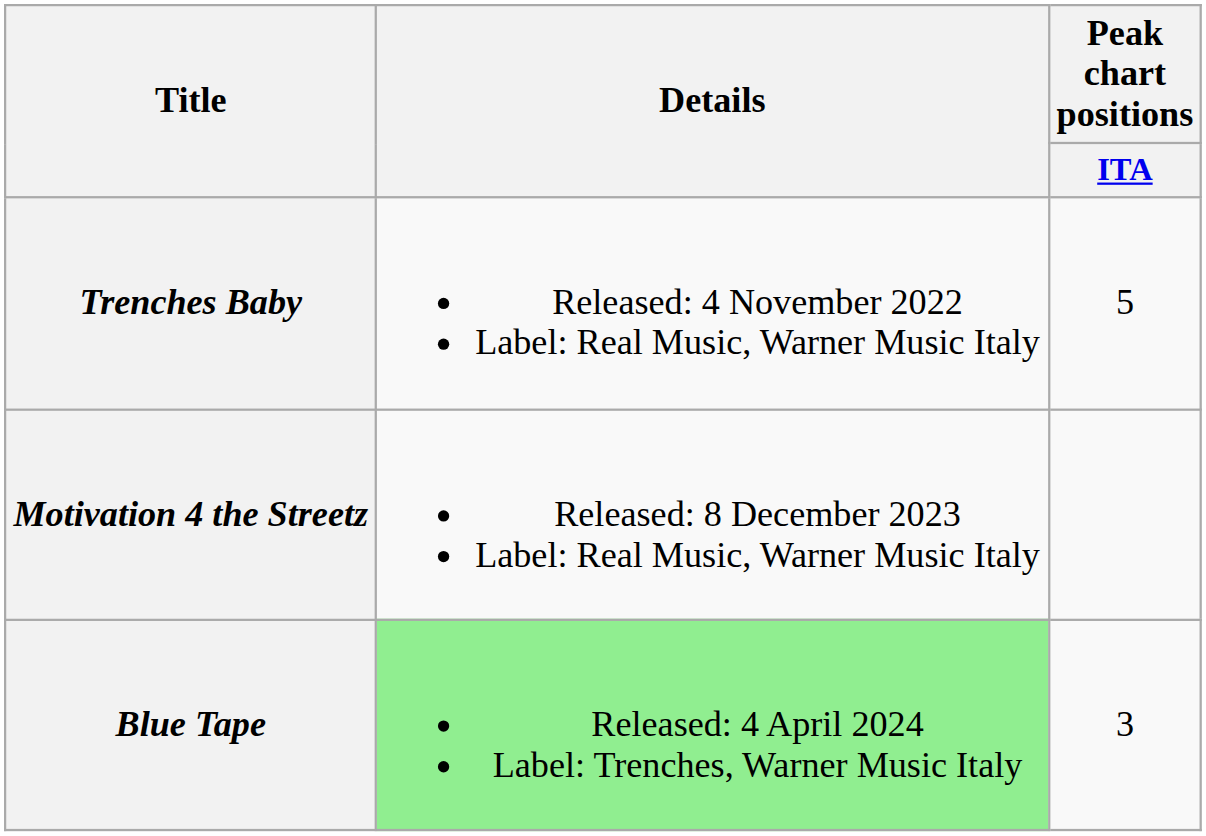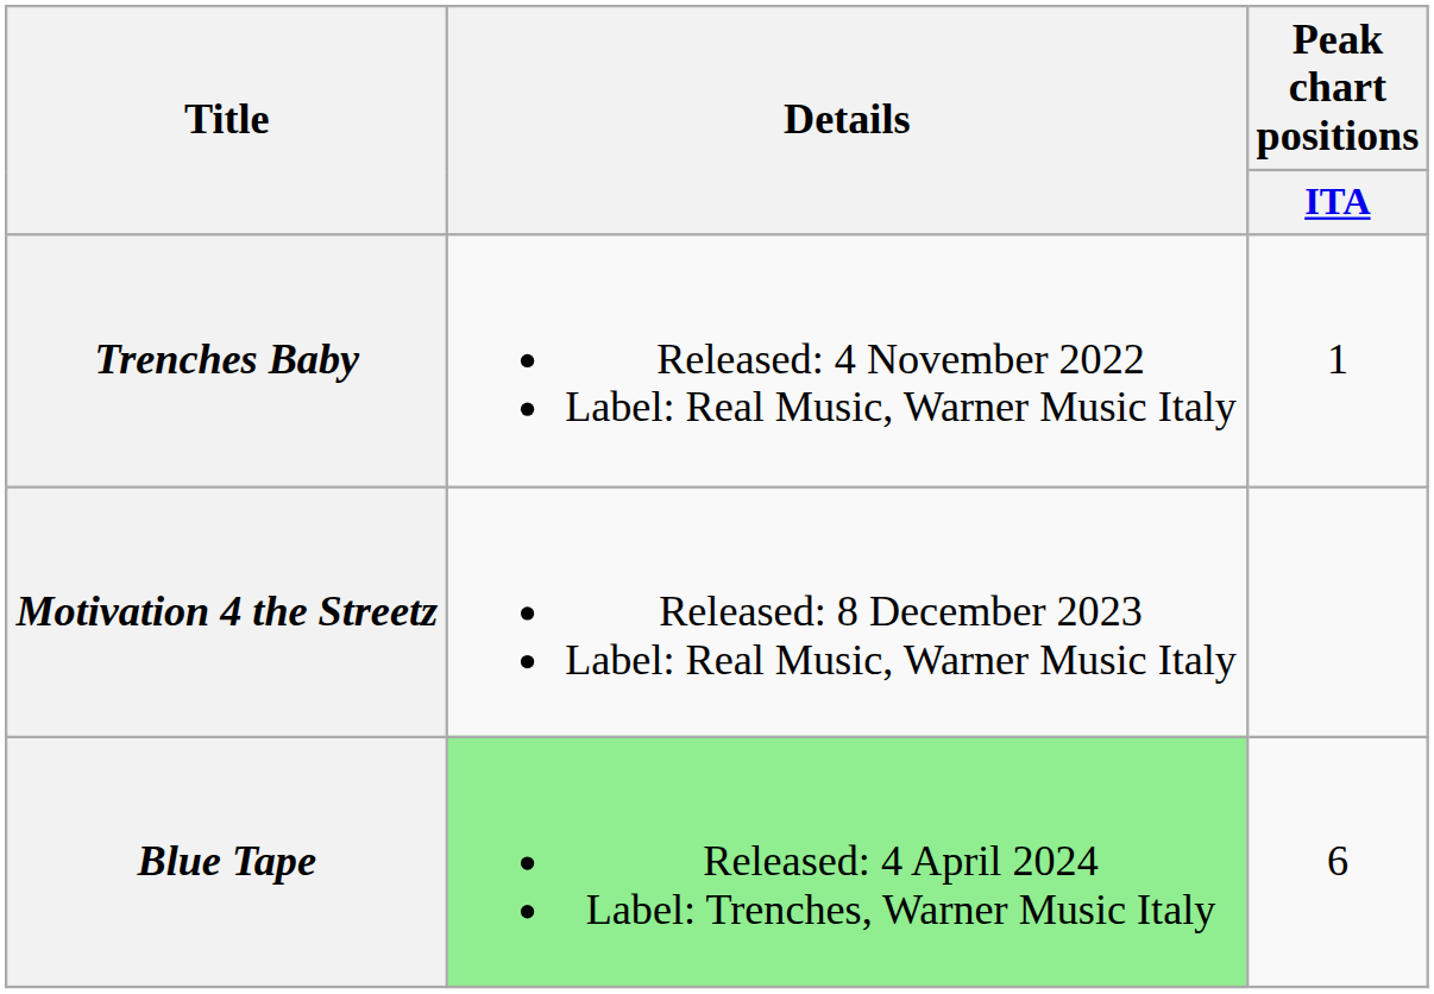Trenches Baby | Peak chart positions / ITA: 5 -> 1
Blue Tape | Peak chart positions / ITA: 3 -> 6
